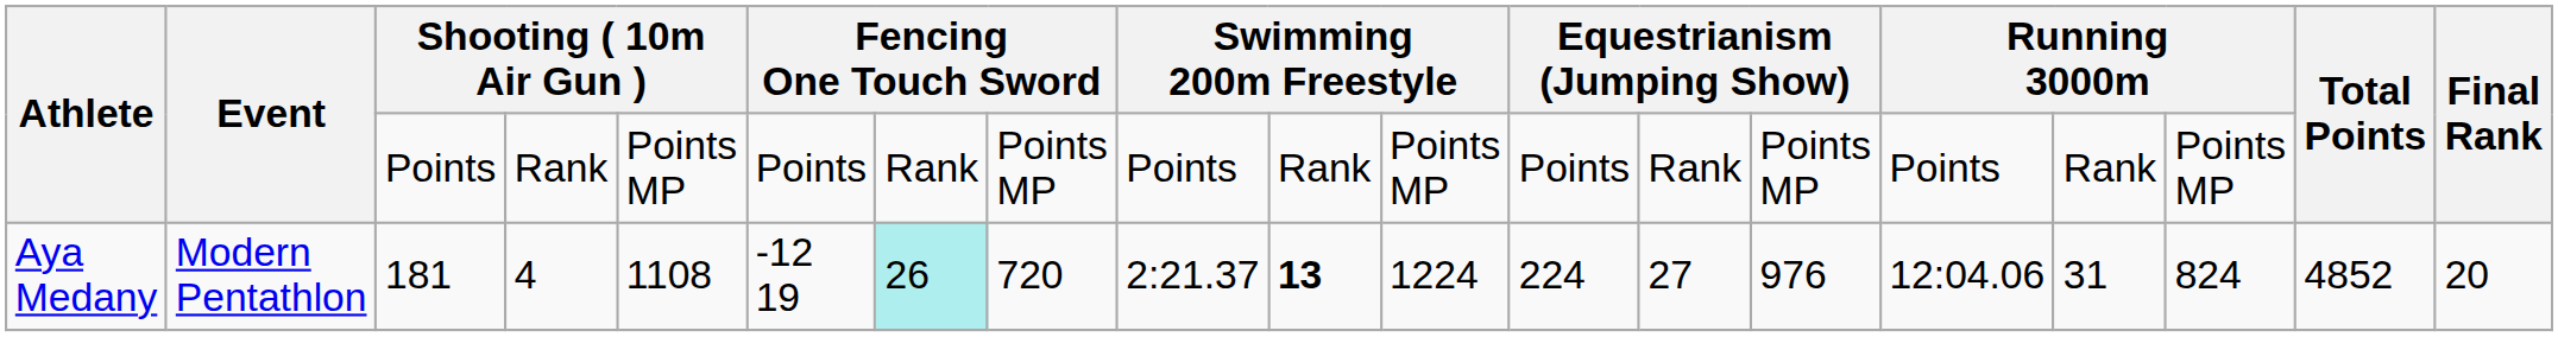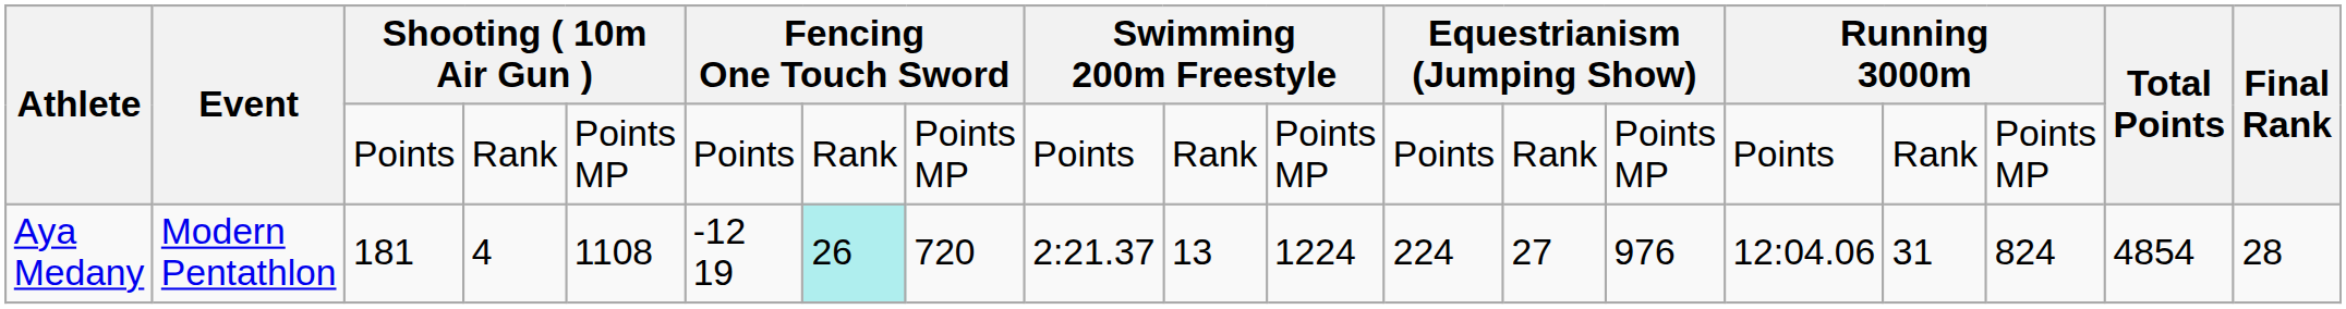Aya Medany | column 10: bold -> normal
Aya Medany | Total Points: 4852 -> 4854
Aya Medany | Final Rank: 20 -> 28
